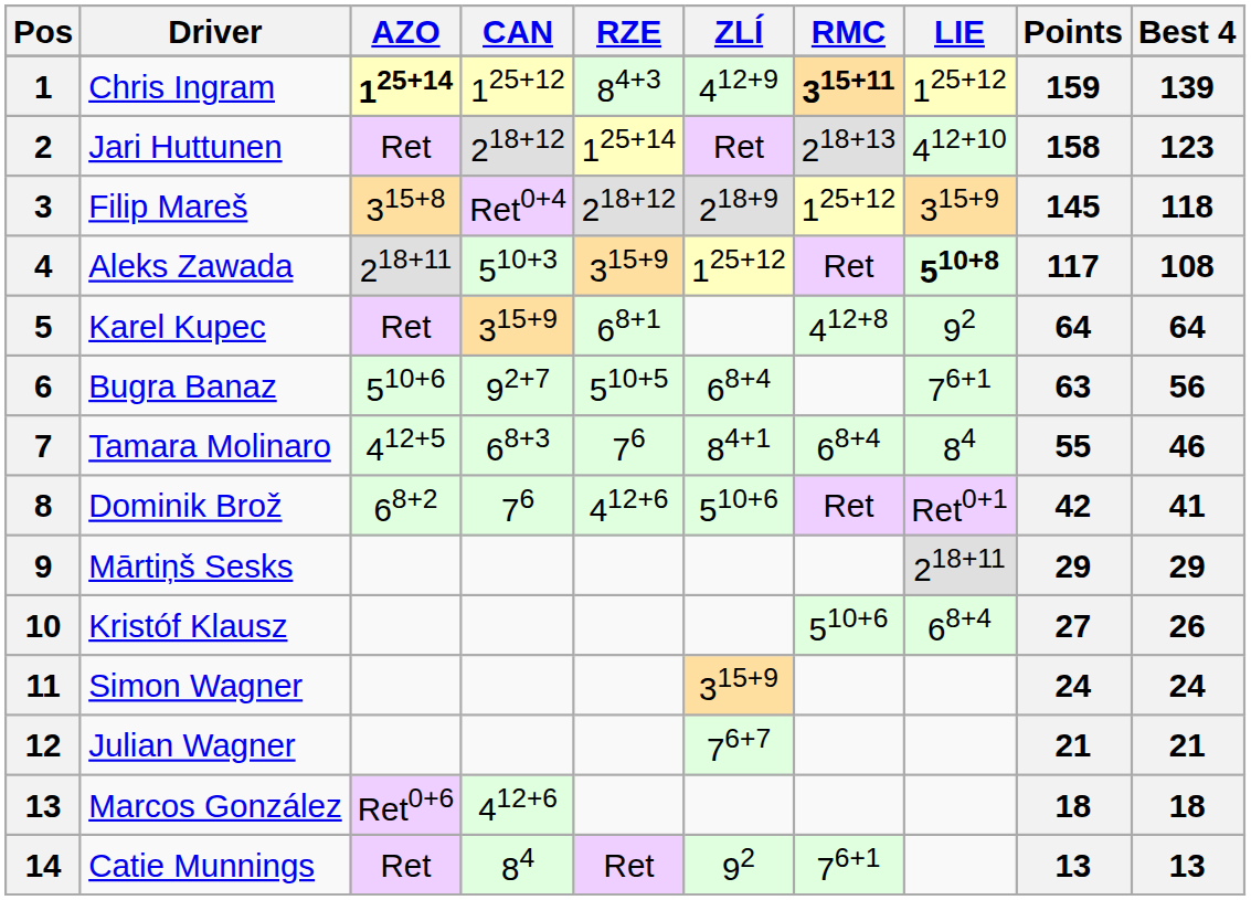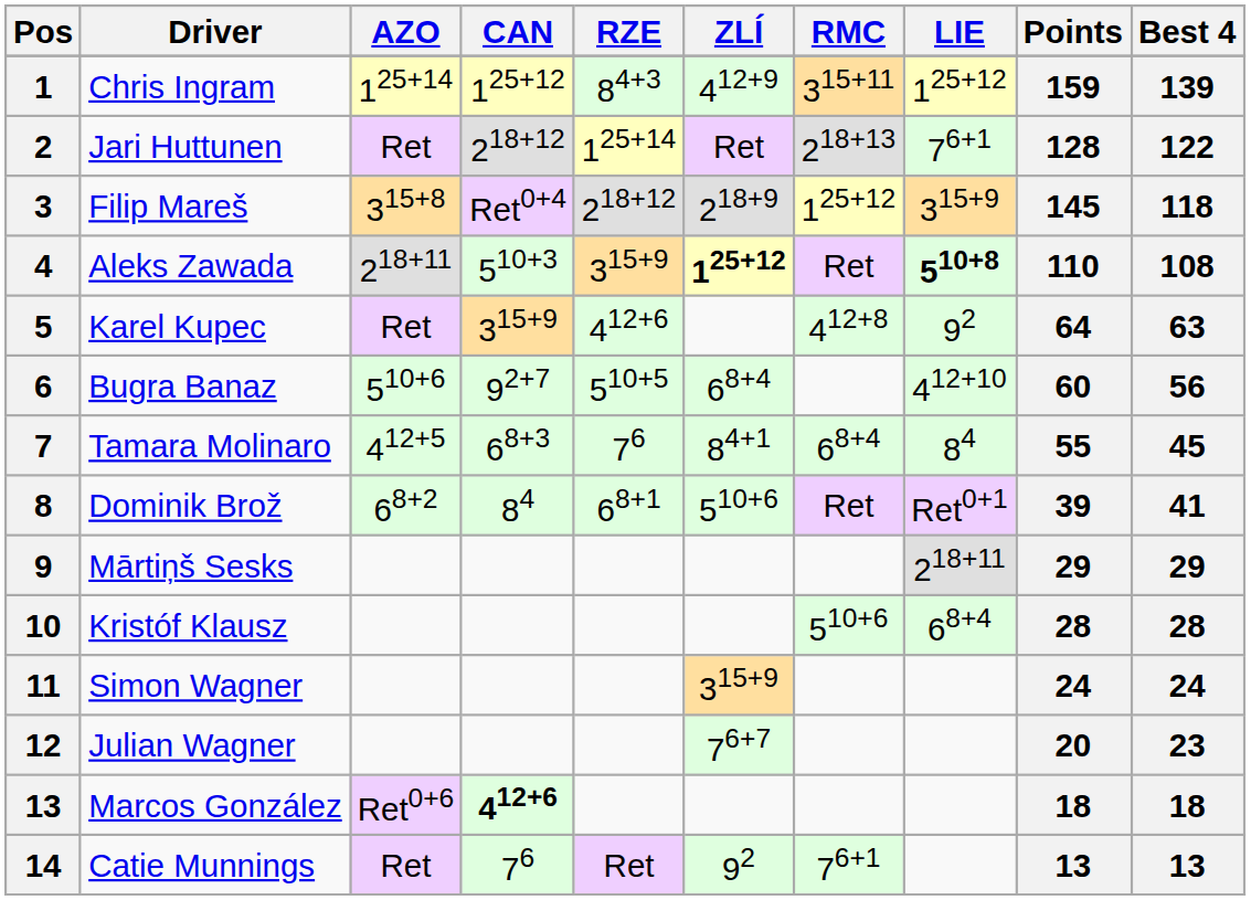Chris Ingram | AZO: bold -> normal
Chris Ingram | RMC: bold -> normal
Jari Huttunen | LIE: 412+10 -> 76+1
Jari Huttunen | Points: 158 -> 128
Jari Huttunen | Best 4: 123 -> 122
Aleks Zawada | ZLÍ: normal -> bold
Aleks Zawada | Points: 117 -> 110
Karel Kupec | RZE: 68+1 -> 412+6
Karel Kupec | Best 4: 64 -> 63
Bugra Banaz | LIE: 76+1 -> 412+10
Bugra Banaz | Points: 63 -> 60
Tamara Molinaro | Best 4: 46 -> 45
Dominik Brož | CAN: 76 -> 84
Dominik Brož | RZE: 412+6 -> 68+1
Dominik Brož | Points: 42 -> 39
Kristóf Klausz | Points: 27 -> 28
Kristóf Klausz | Best 4: 26 -> 28
Julian Wagner | Points: 21 -> 20
Julian Wagner | Best 4: 21 -> 23
Marcos González | CAN: normal -> bold
Catie Munnings | CAN: 84 -> 76
